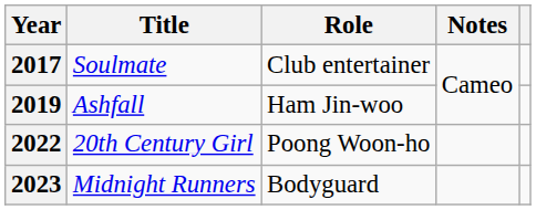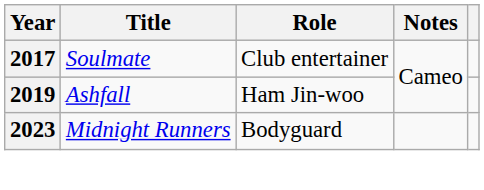- row: 2022 | 20th Century Girl | Poong Woon-ho
